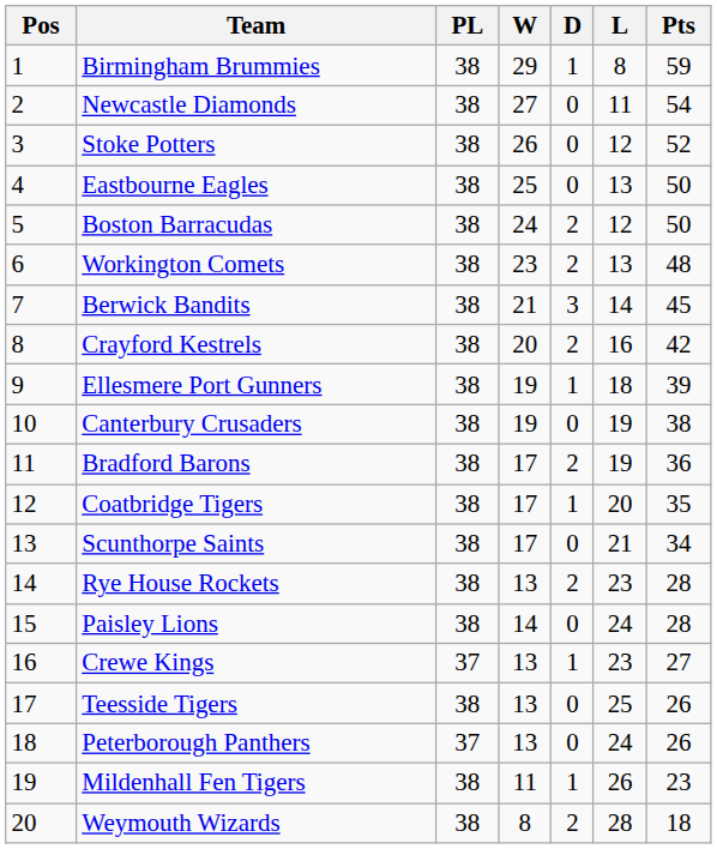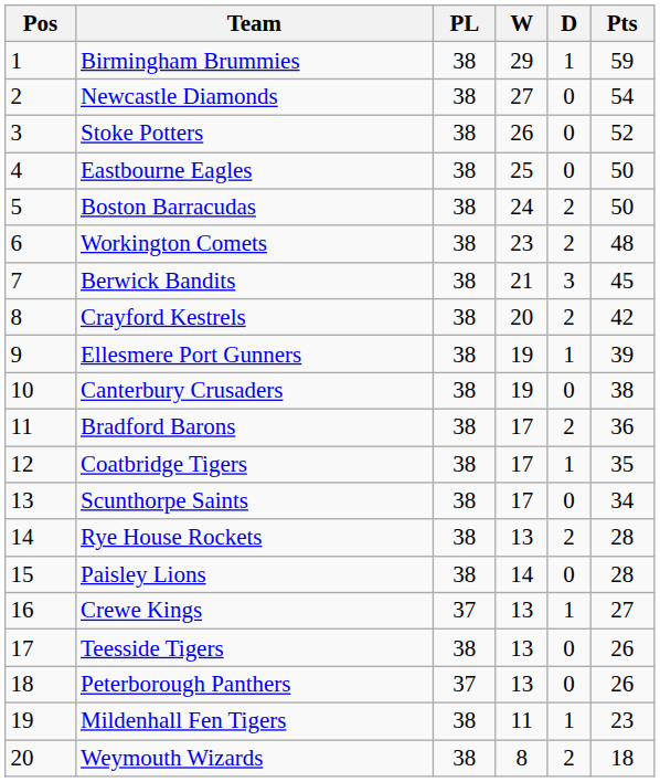- column: L | 8 | 11 | 12 | 13 | 12 | 13 | 14 | 16 | 18 | 19 | 19 | 20 | 21 | 23 | 24 | 23 | 25 | 24 | 26 | 28
